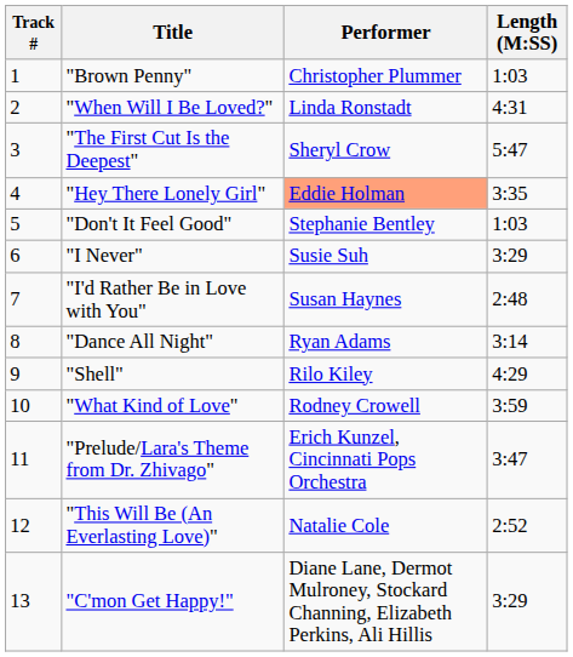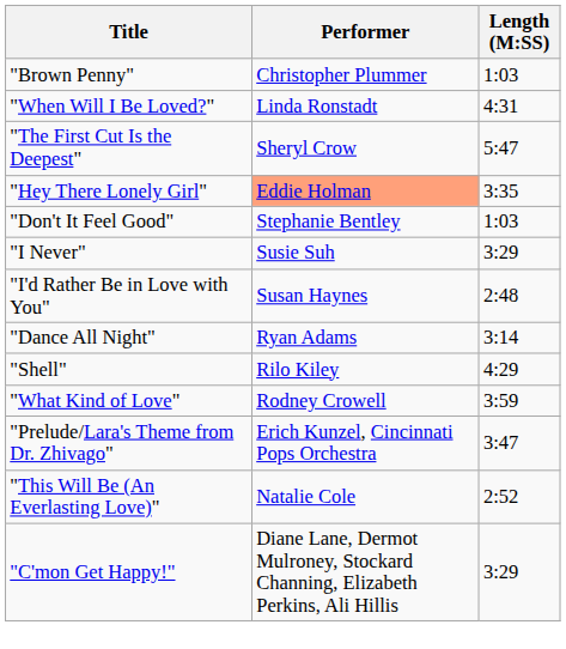- column: Track # | 1 | 2 | 3 | 4 | 5 | 6 | 7 | 8 | 9 | 10 | 11 | 12 | 13
